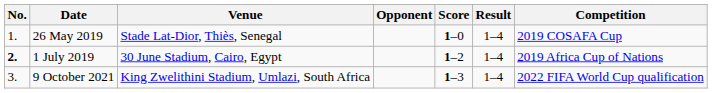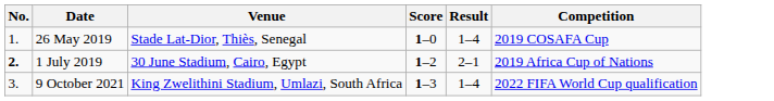- column: Opponent
1 July 2019 | Result: 1–4 -> 2–1
